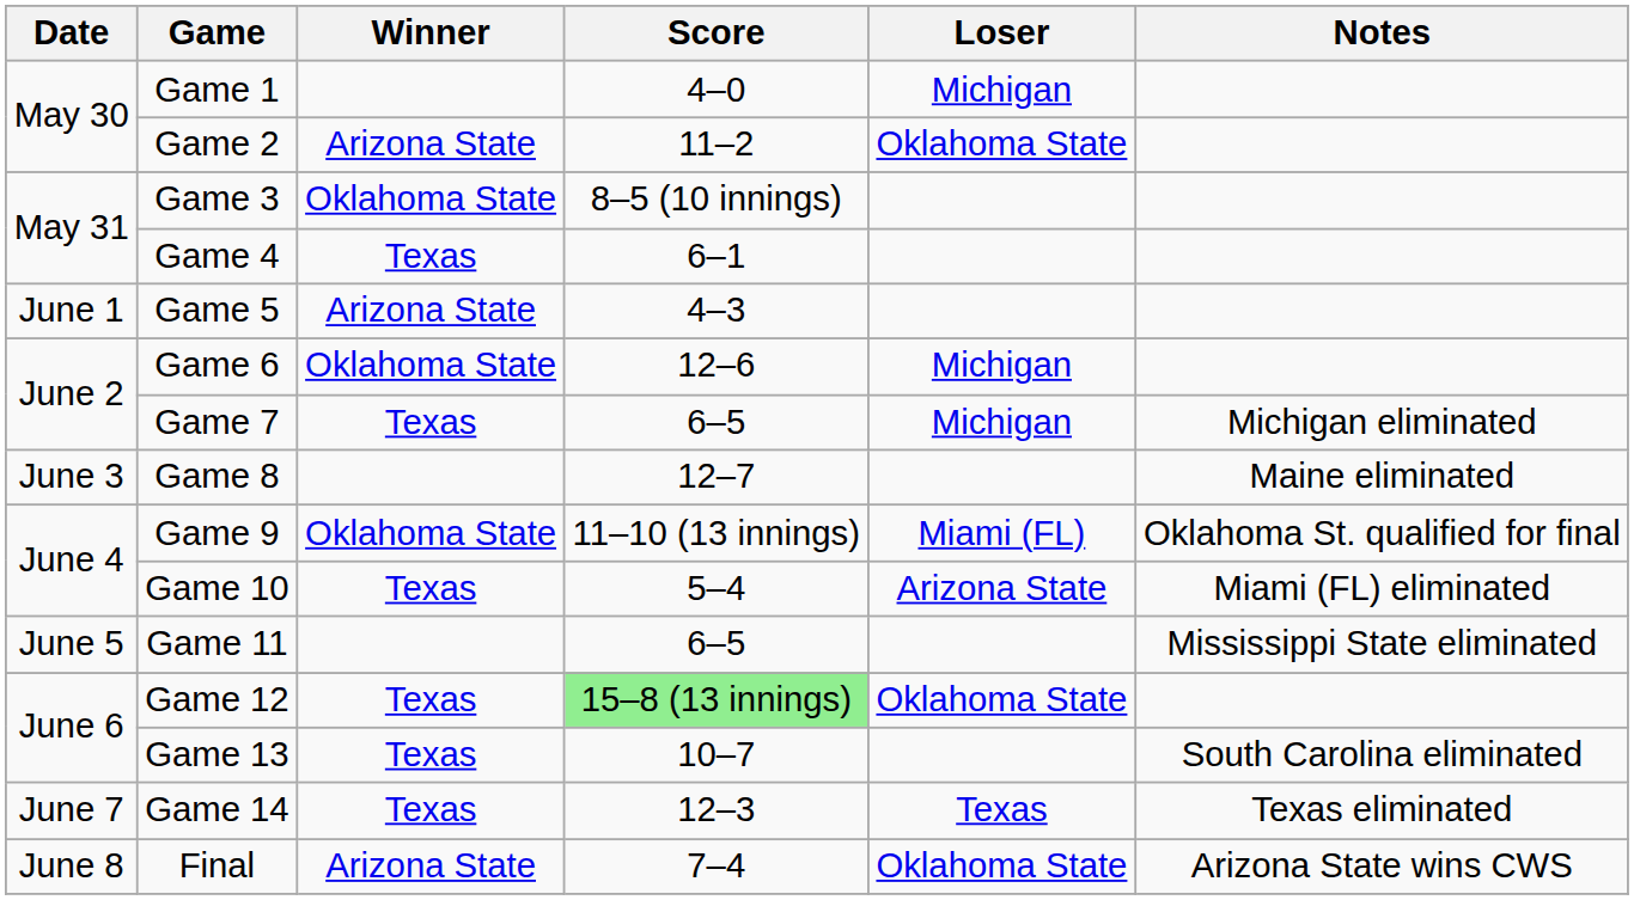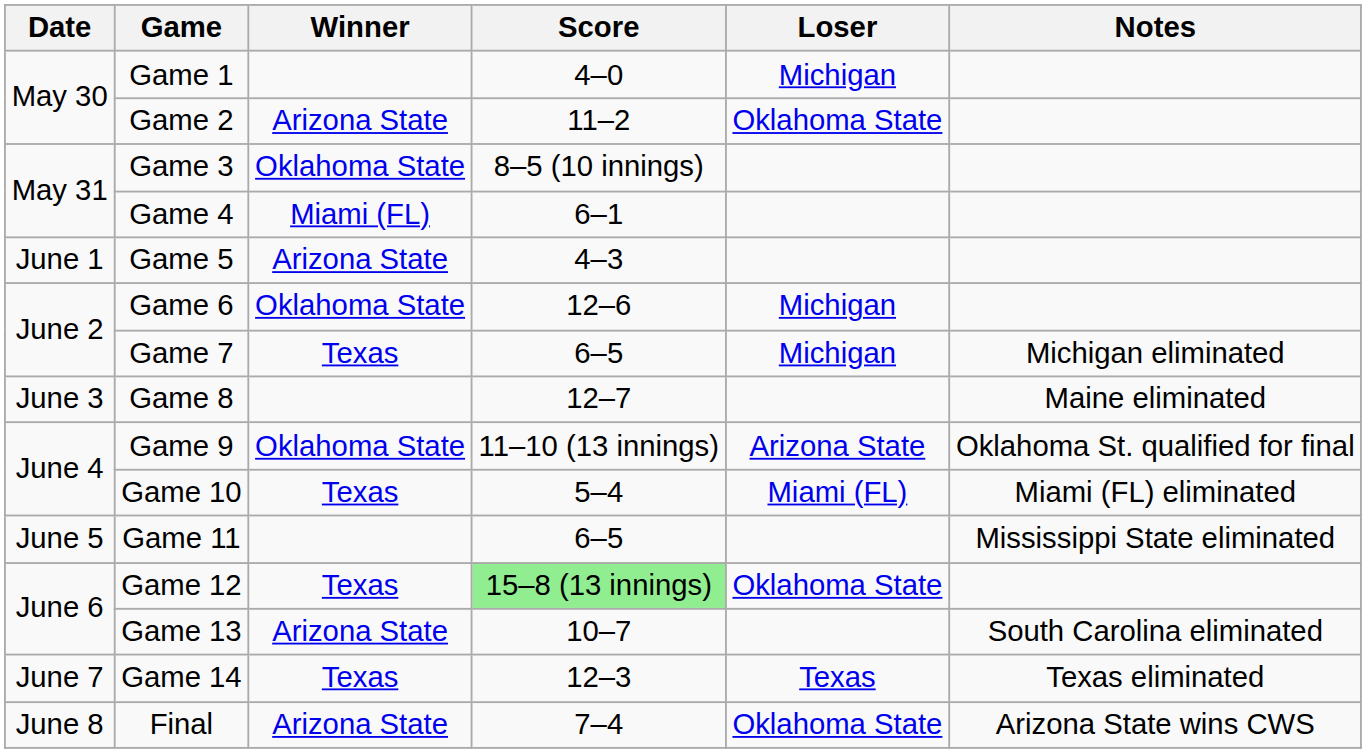Game 4 | Winner: Texas -> Miami (FL)
Game 9 | Loser: Miami (FL) -> Arizona State
Game 10 | Loser: Arizona State -> Miami (FL)
Game 13 | Winner: Texas -> Arizona State
